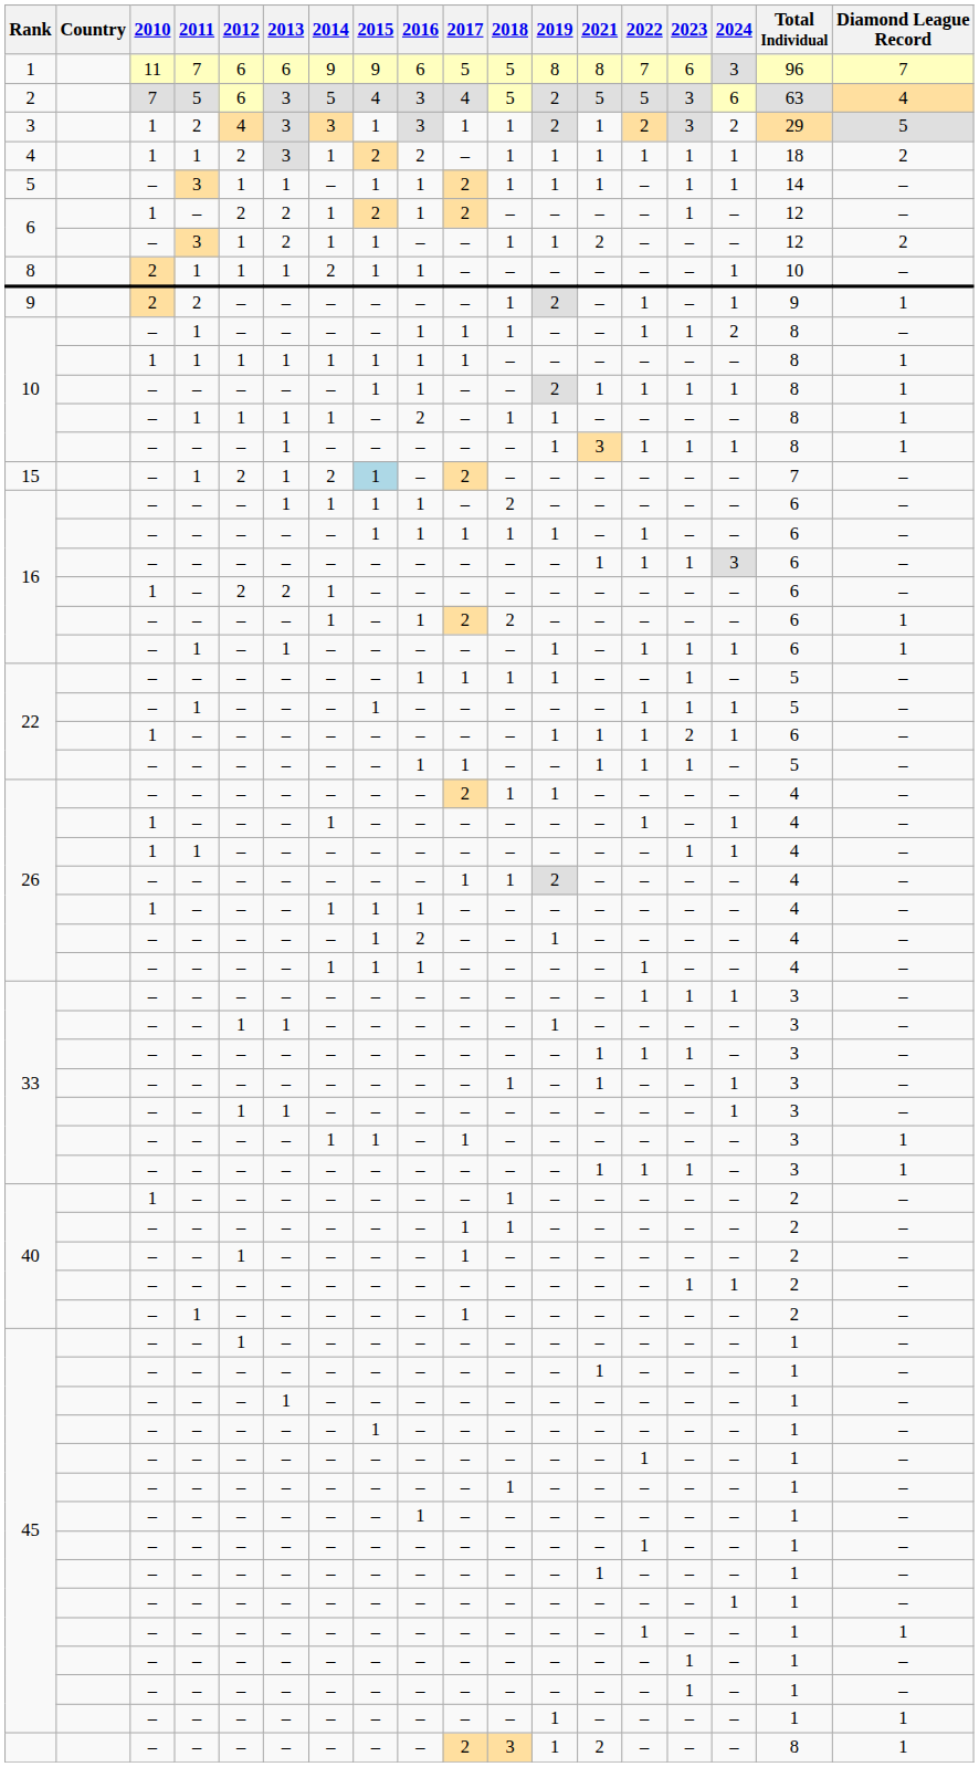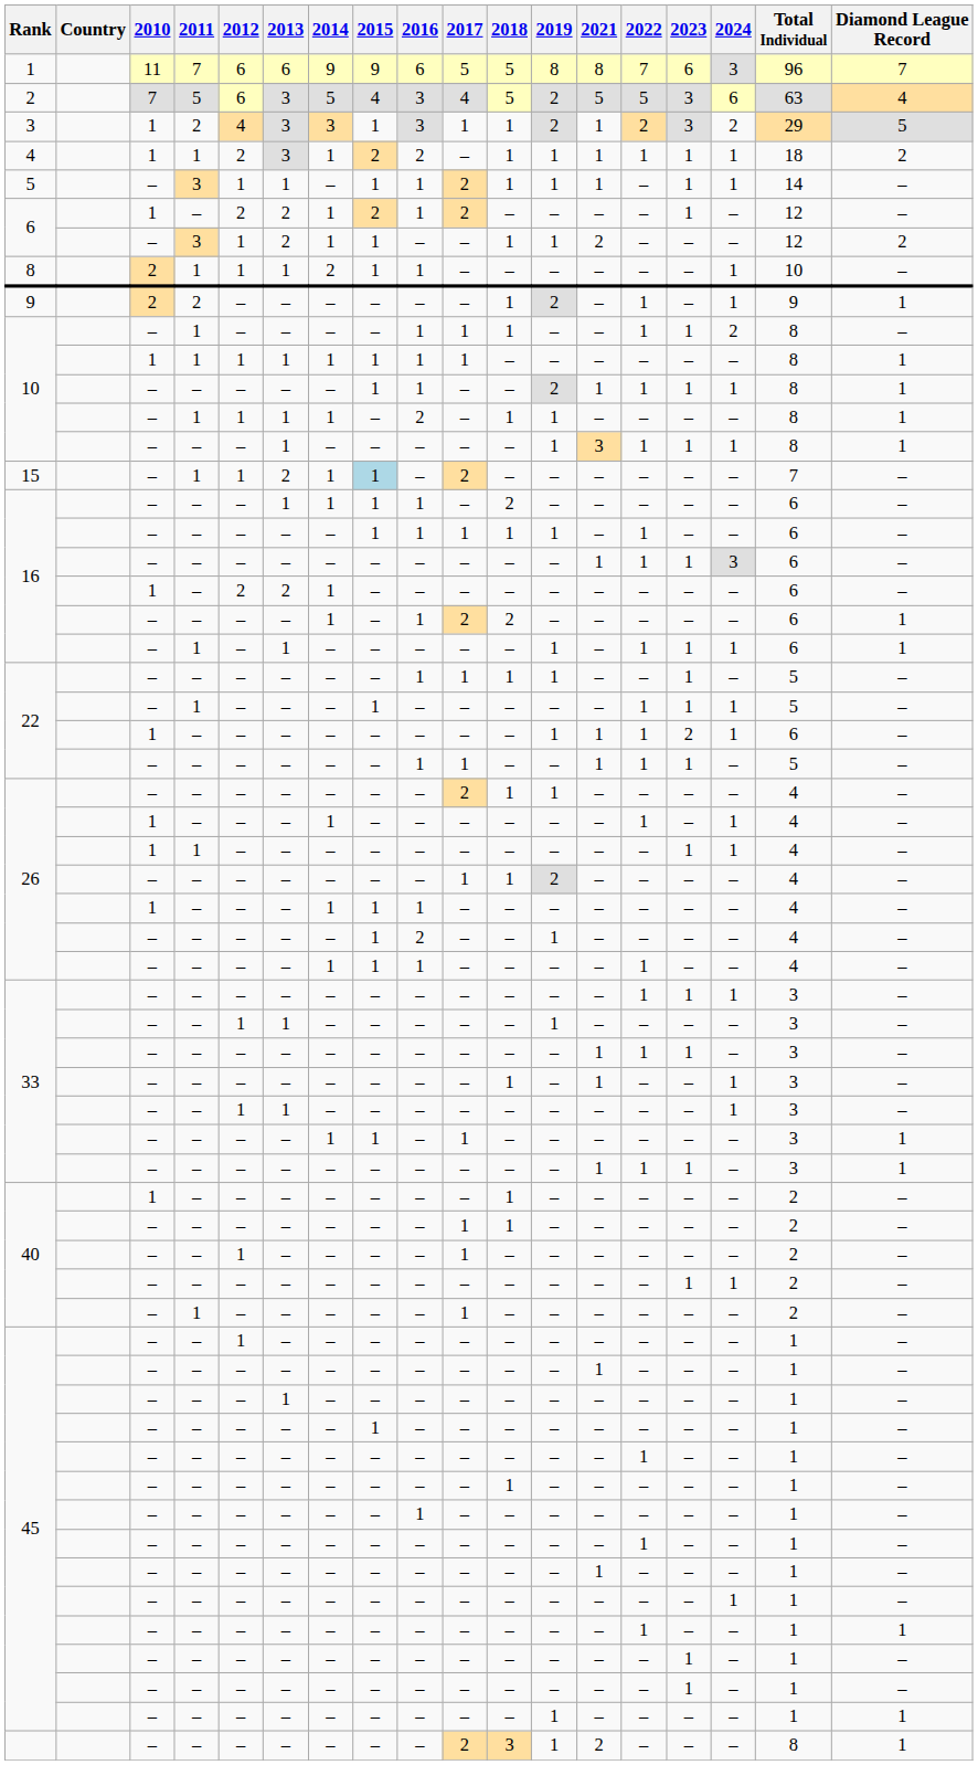15 | 2012: 2 -> 1
15 | 2013: 1 -> 2
15 | 2014: 2 -> 1
